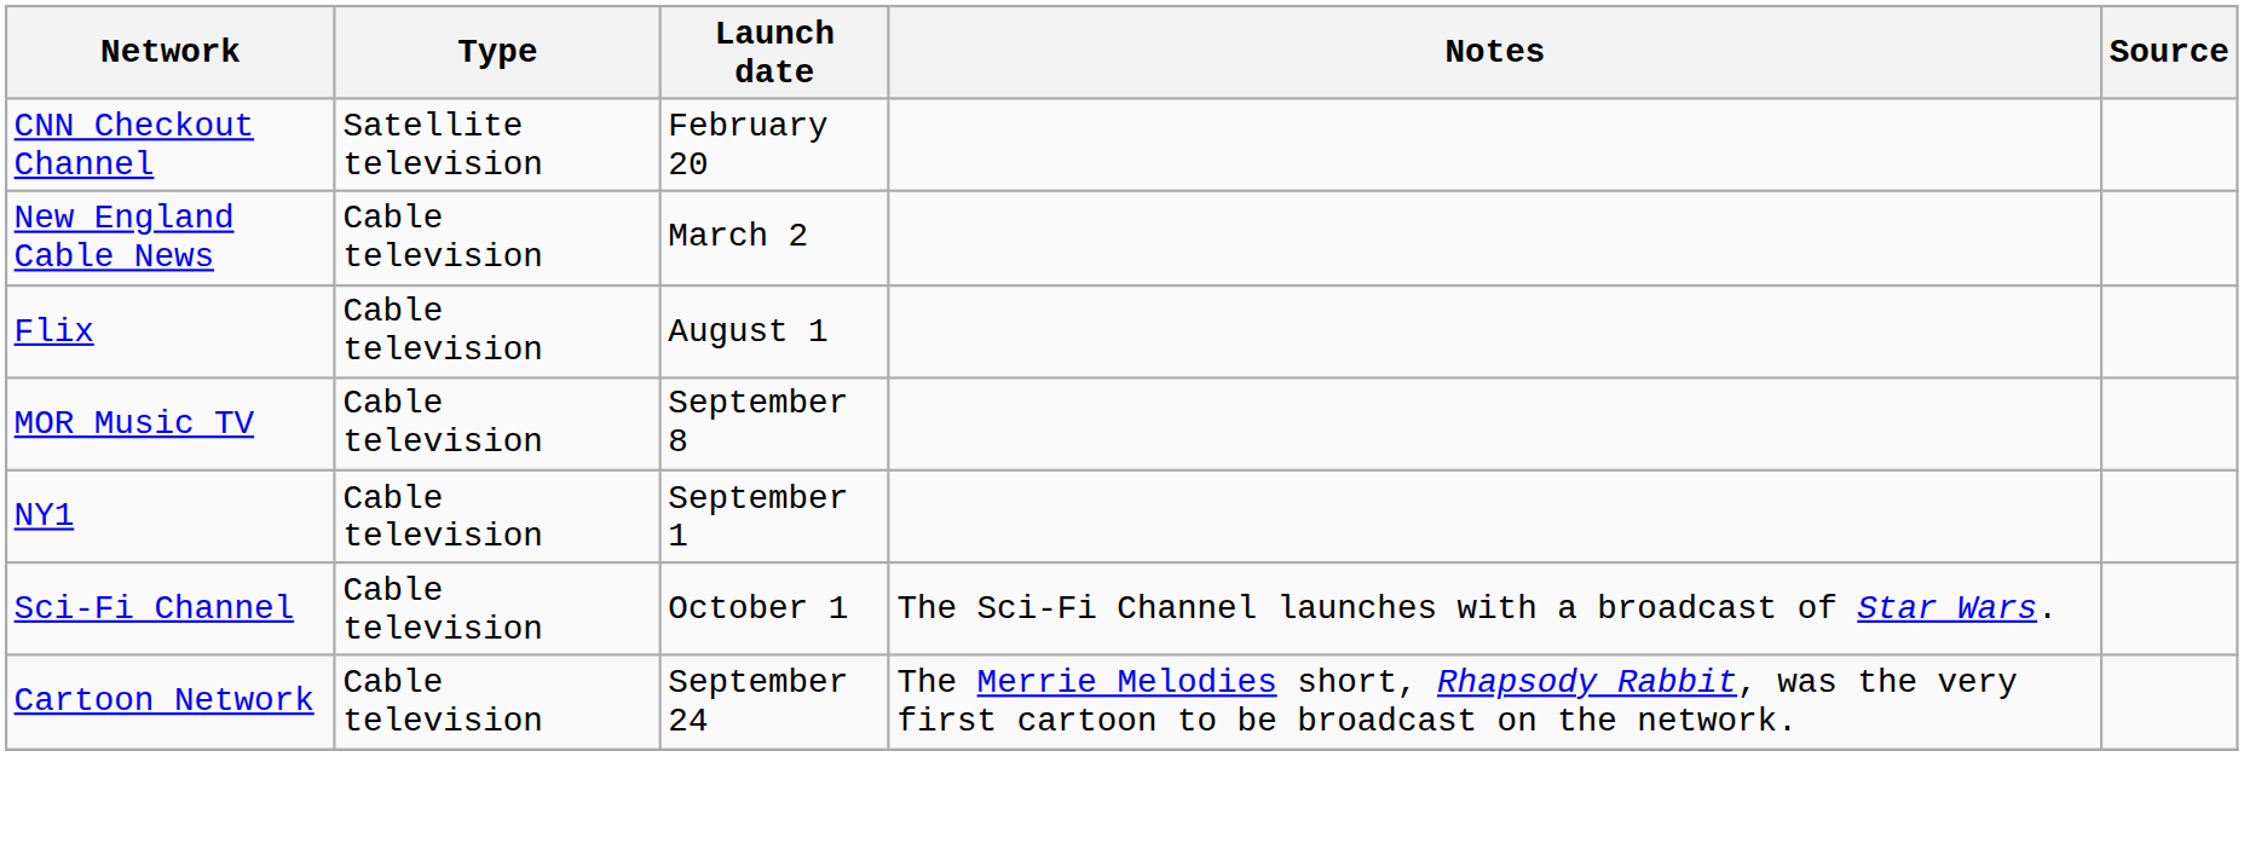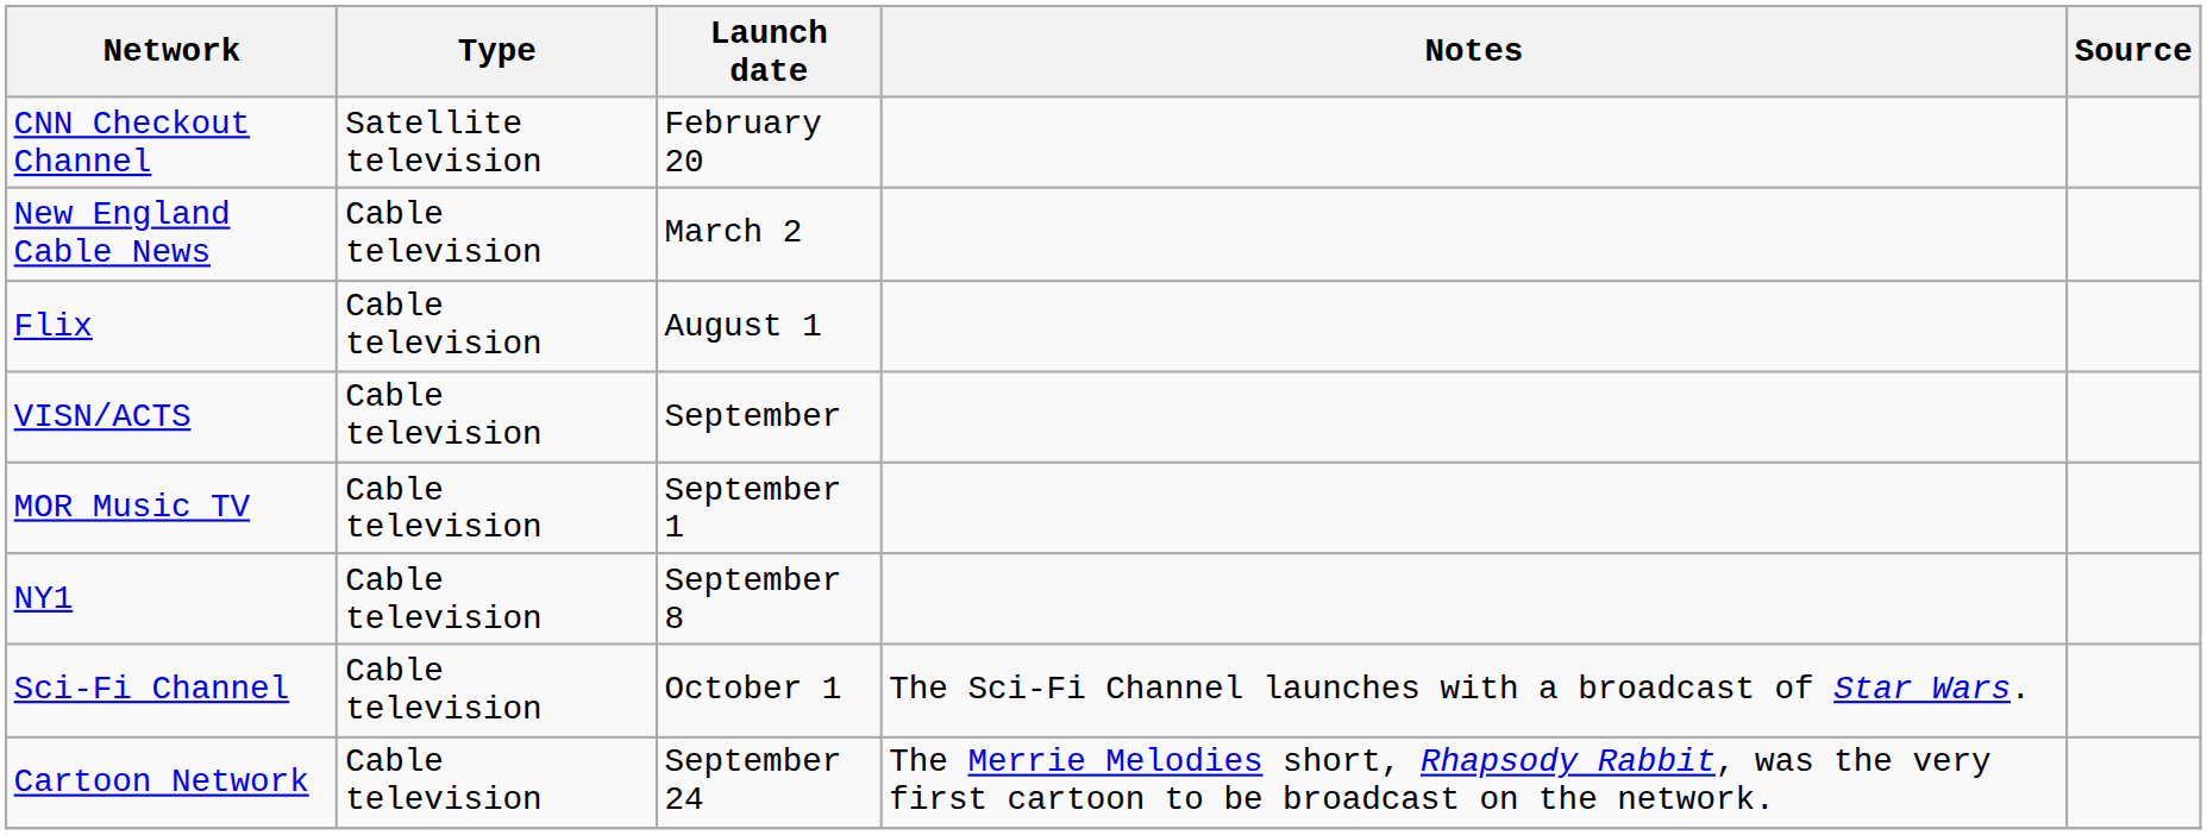+ row: VISN/ACTS | Cable television | September
MOR Music TV | Launch date: September 8 -> September 1
NY1 | Launch date: September 1 -> September 8
